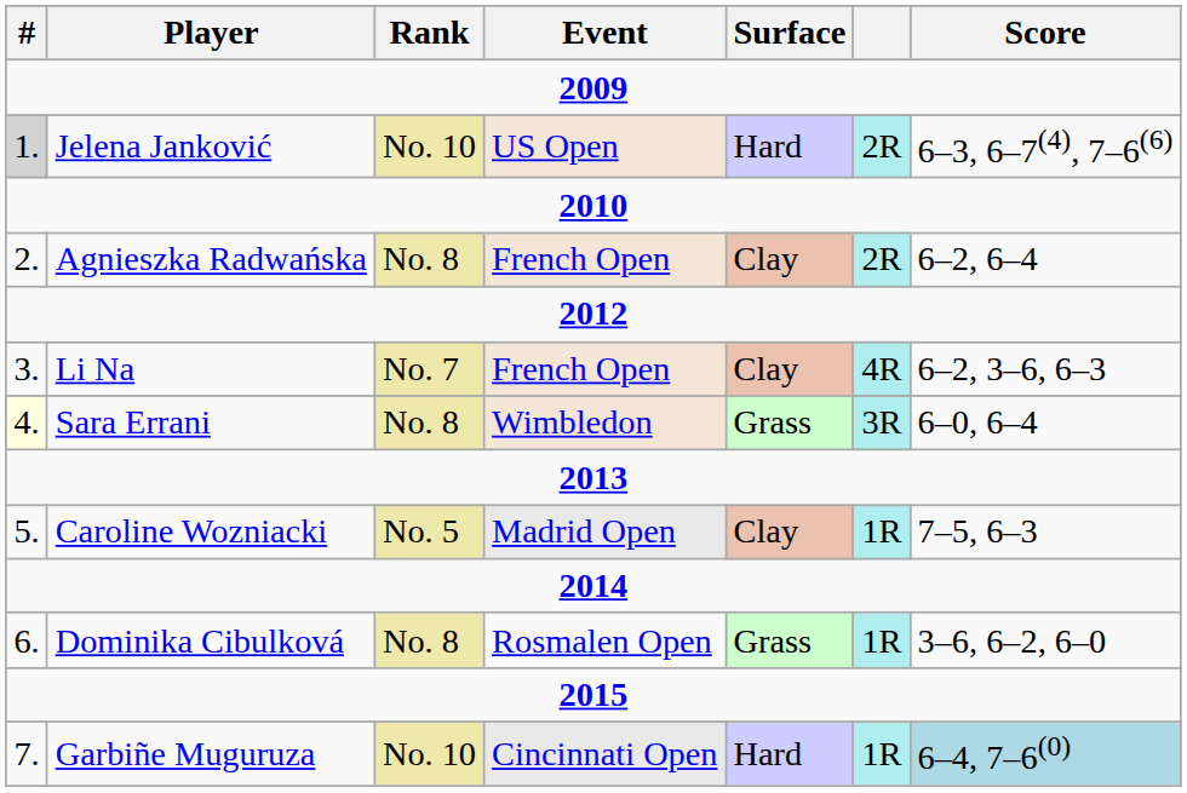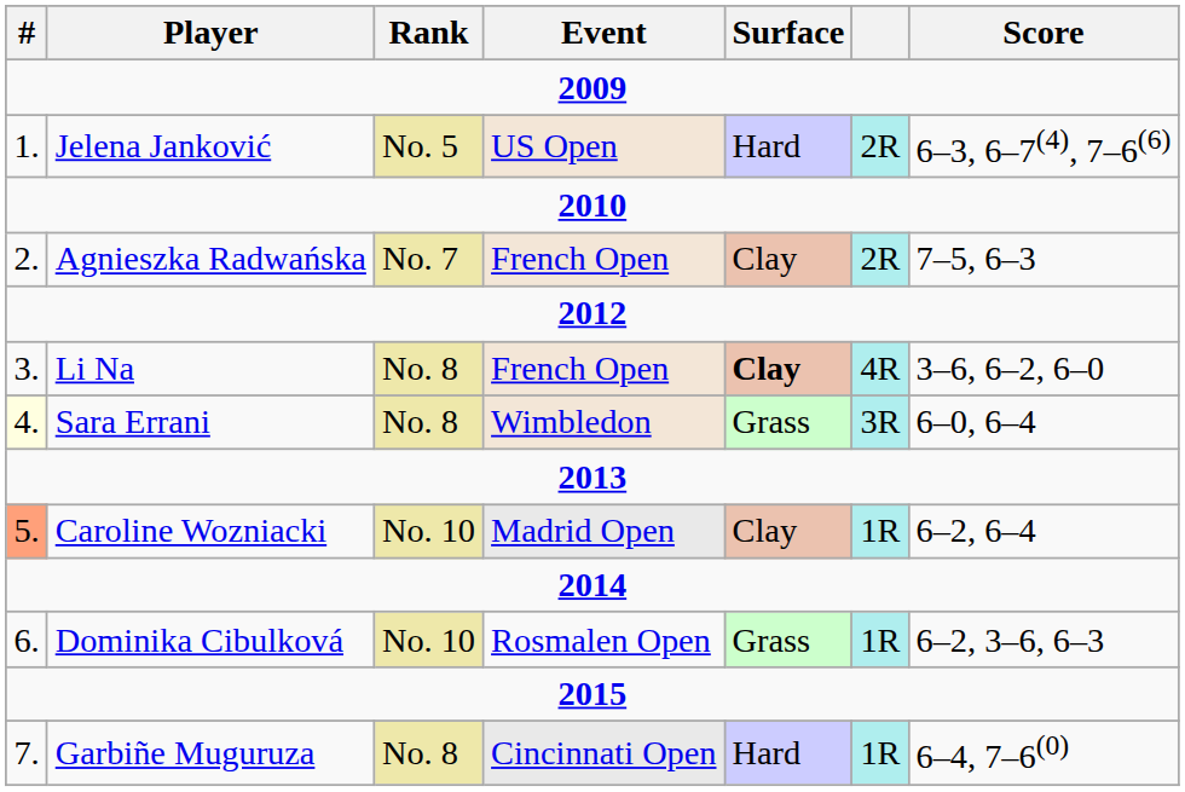Jelena Janković | #: lightgrey background -> no background
Jelena Janković | Rank: No. 10 -> No. 5
Agnieszka Radwańska | Rank: No. 8 -> No. 7
Agnieszka Radwańska | Score: 6–2, 6–4 -> 7–5, 6–3
Li Na | Rank: No. 7 -> No. 8
Li Na | Surface: normal -> bold
Li Na | Score: 6–2, 3–6, 6–3 -> 3–6, 6–2, 6–0
Caroline Wozniacki | #: no background -> lightsalmon background
Caroline Wozniacki | Rank: No. 5 -> No. 10
Caroline Wozniacki | Score: 7–5, 6–3 -> 6–2, 6–4
Dominika Cibulková | Rank: No. 8 -> No. 10
Dominika Cibulková | Score: 3–6, 6–2, 6–0 -> 6–2, 3–6, 6–3
Garbiñe Muguruza | Rank: No. 10 -> No. 8
Garbiñe Muguruza | Score: lightblue background -> no background
